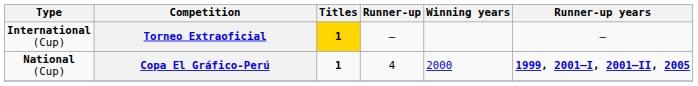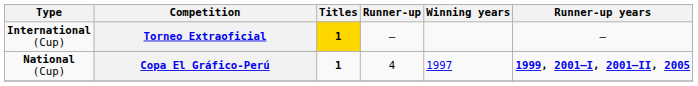Copa El Gráfico-Perú | Winning years: 2000 -> 1997
